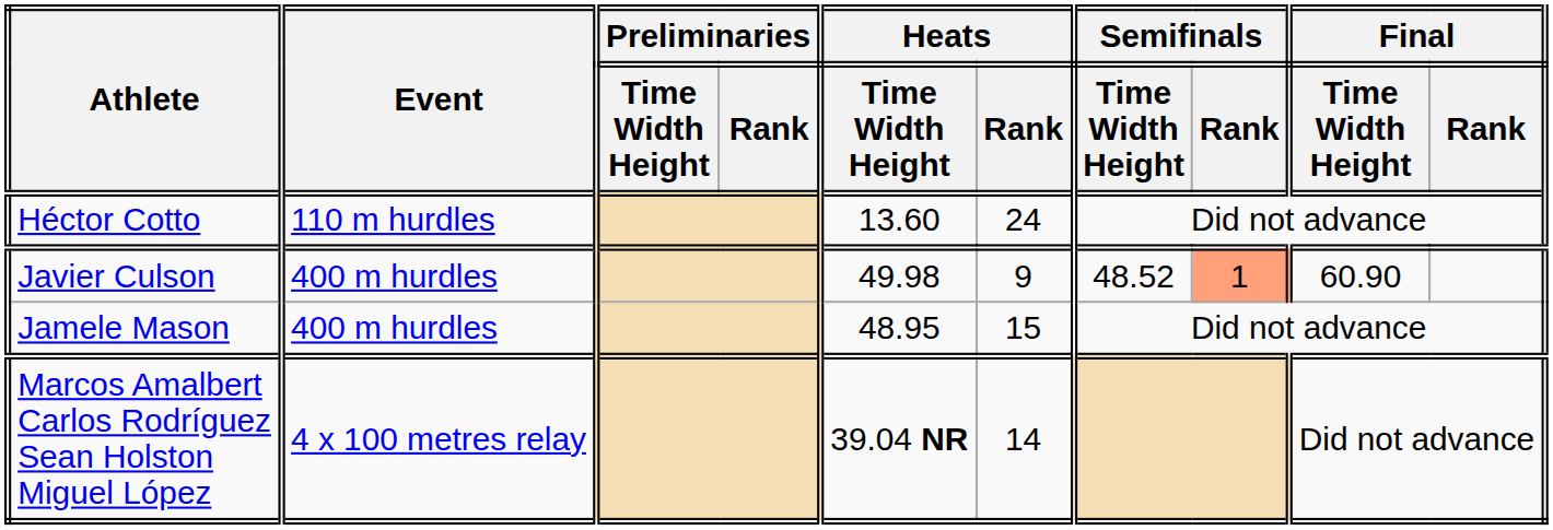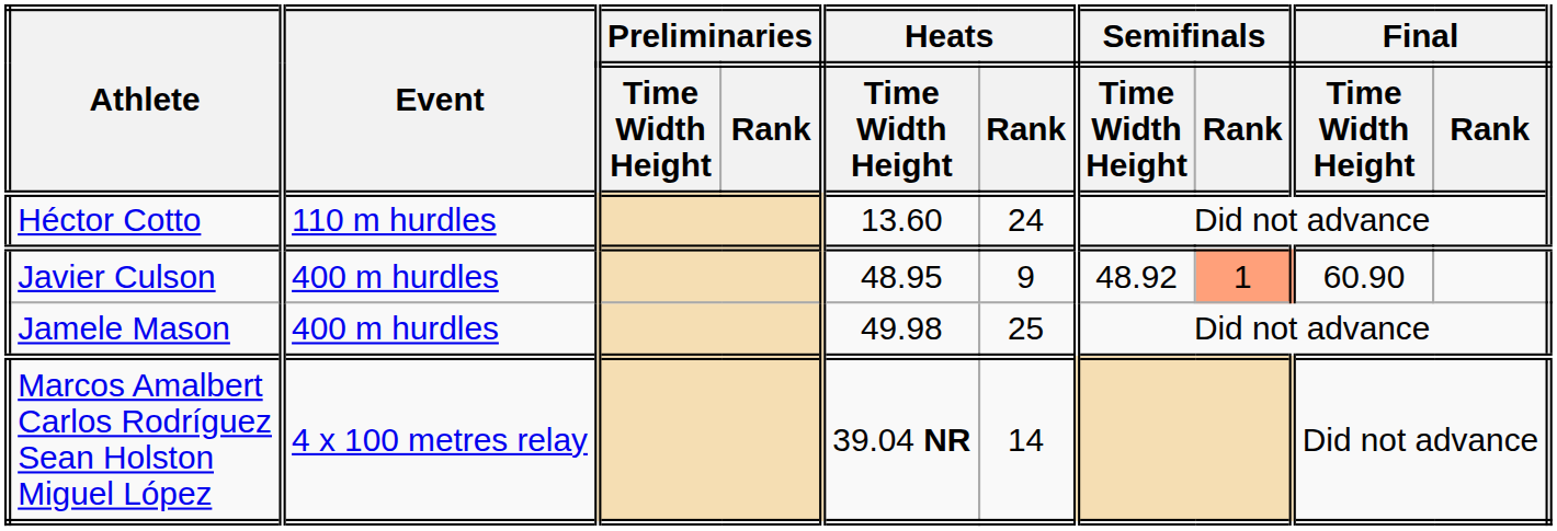Javier Culson | Heats / Time Width Height: 49.98 -> 48.95
Javier Culson | Semifinals / Time Width Height: 48.52 -> 48.92
Jamele Mason | Heats / Time Width Height: 48.95 -> 49.98
Jamele Mason | Heats / Rank: 15 -> 25
